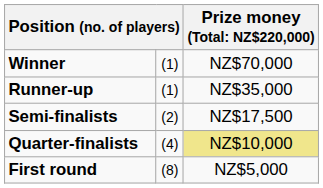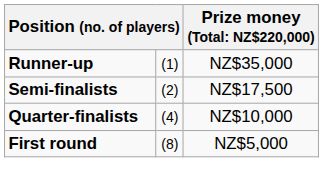- row: Winner | (1) | NZ$70,000
Quarter-finalists | column 3: khaki background -> no background
